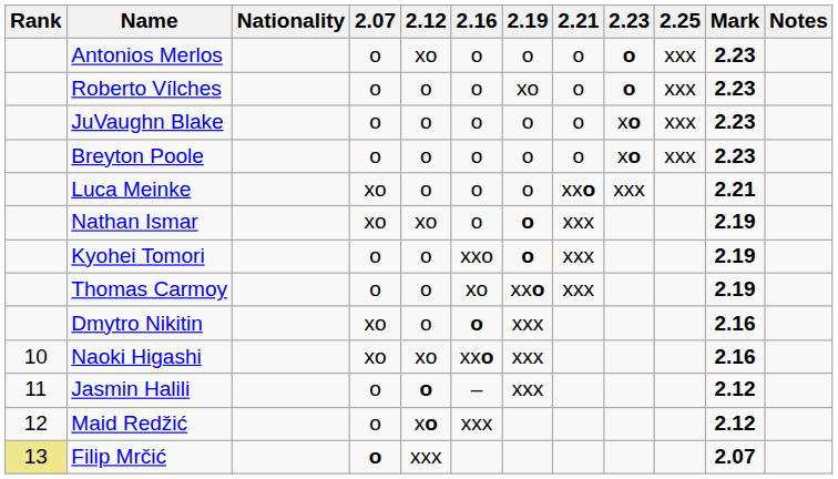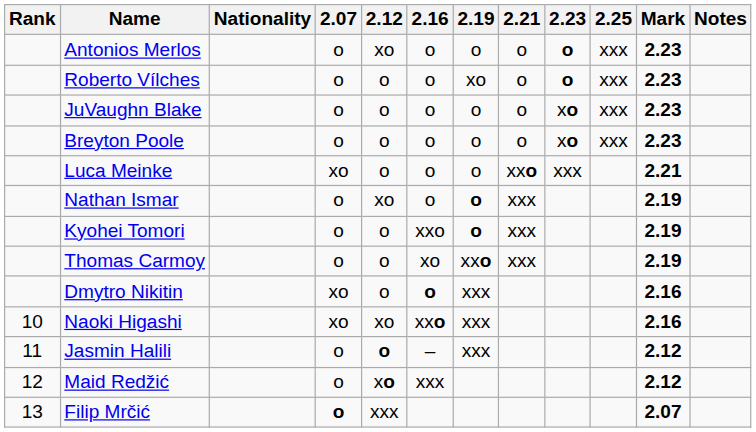Nathan Ismar | 2.07: xo -> o
Filip Mrčić | Rank: khaki background -> no background
